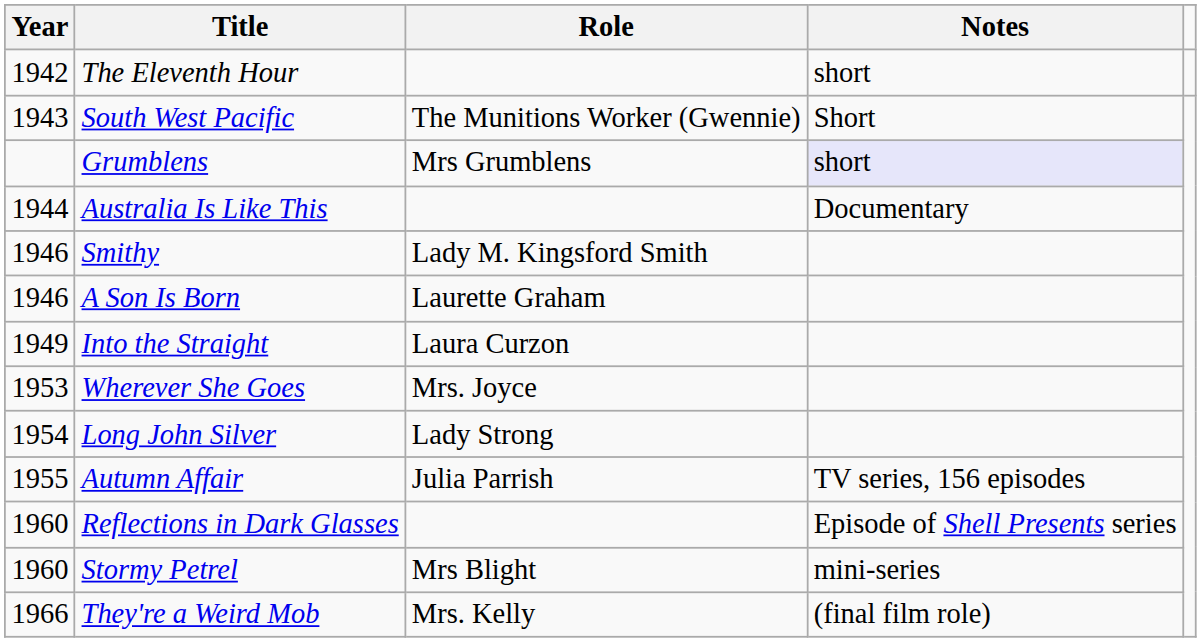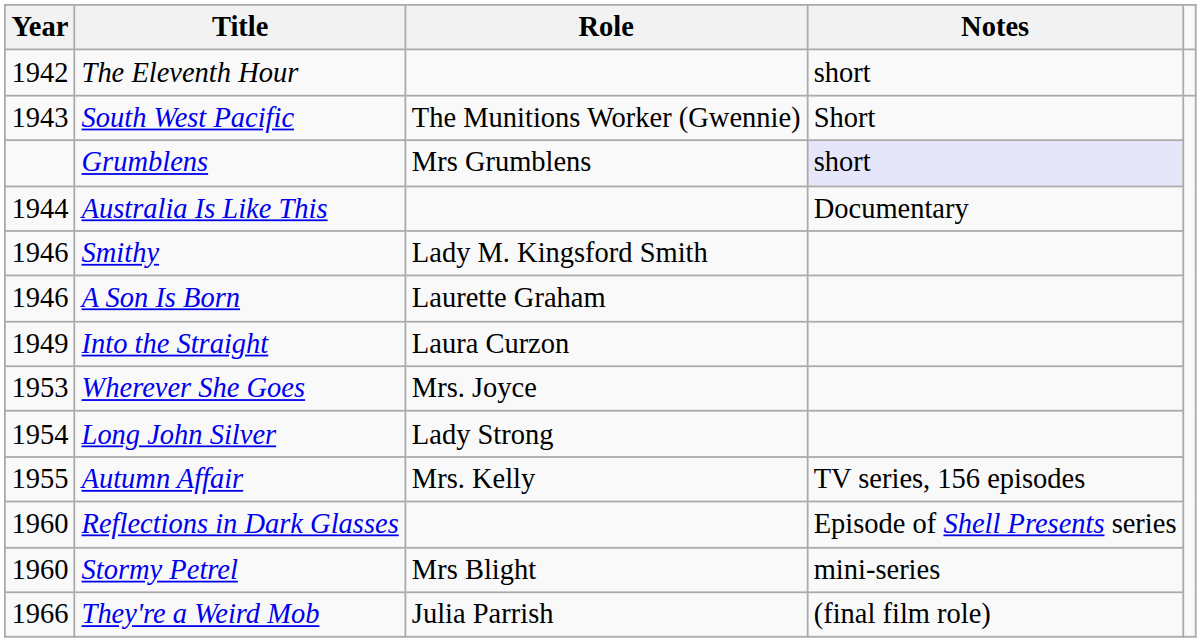Autumn Affair | Role: Julia Parrish -> Mrs. Kelly
They're a Weird Mob | Role: Mrs. Kelly -> Julia Parrish
